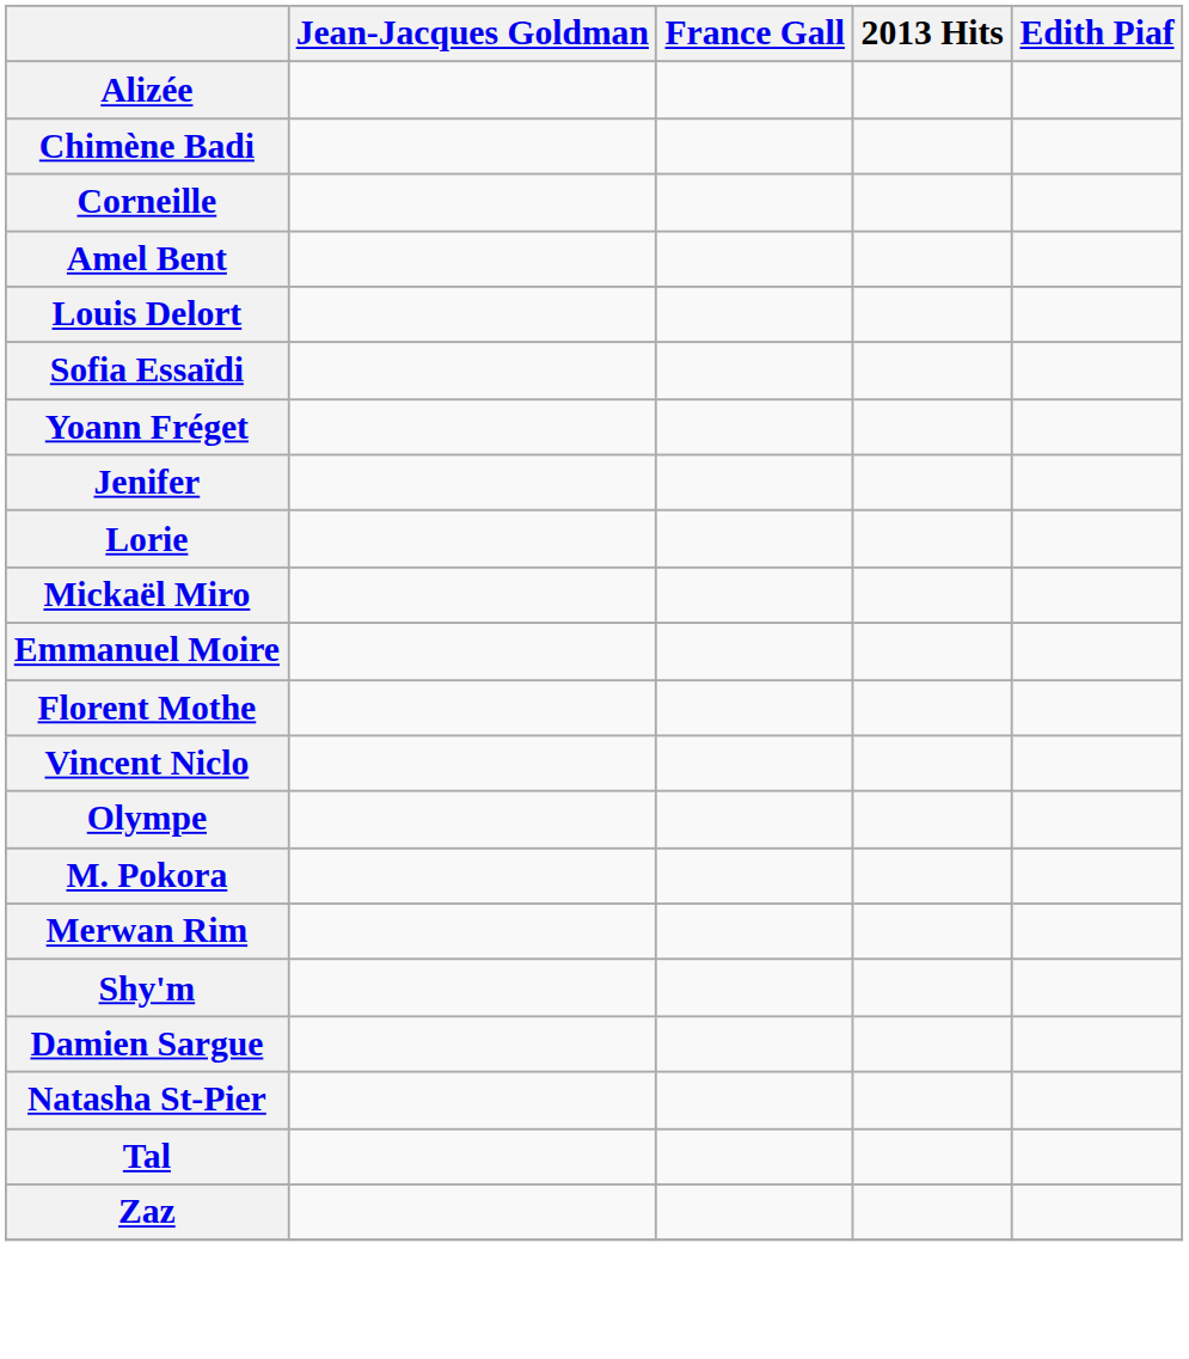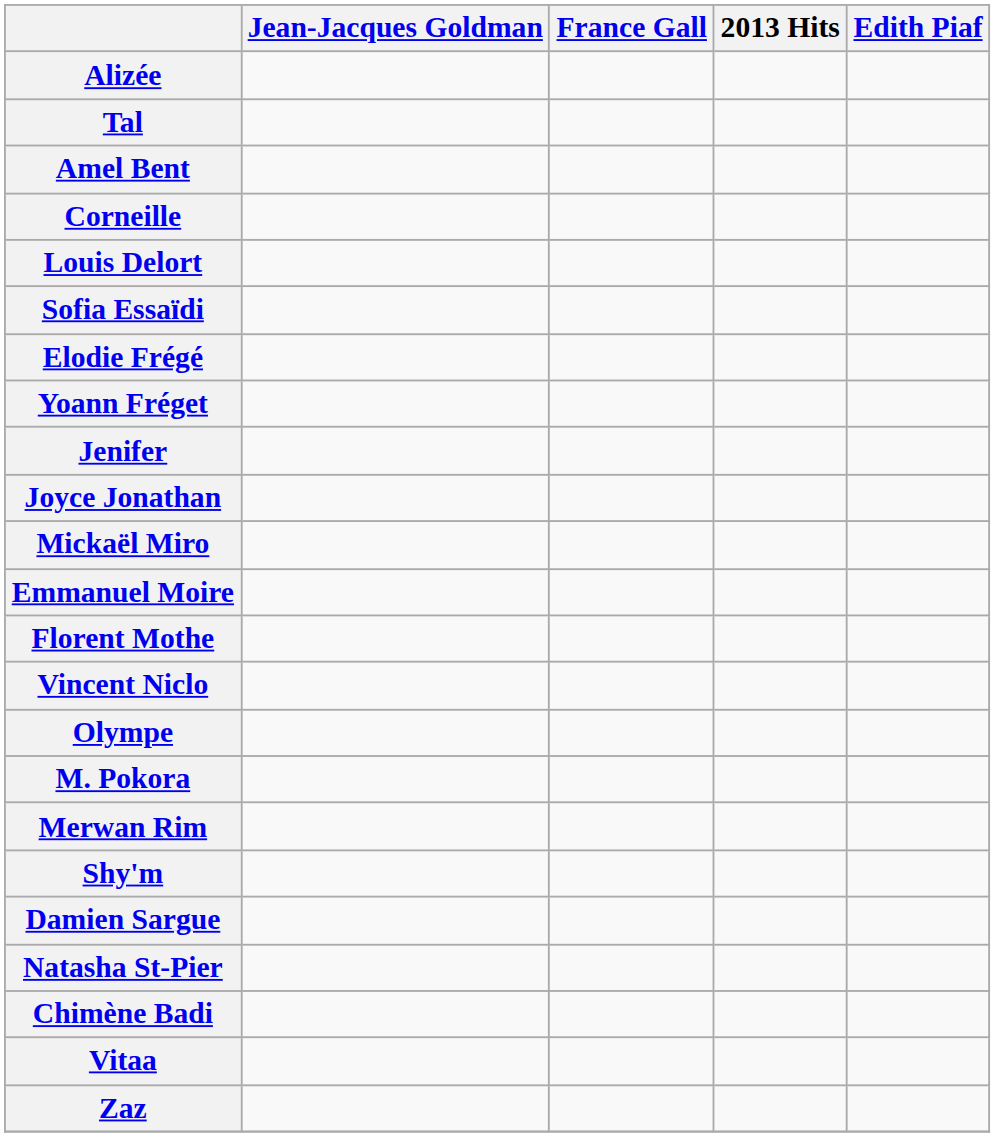rows swapped: Chimène Badi <-> Tal
rows swapped: Amel Bent <-> Corneille
+ row: Elodie Frégé
+ row: Joyce Jonathan
- row: Lorie
+ row: Vitaa
